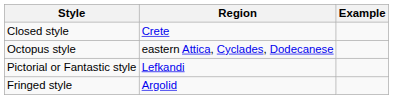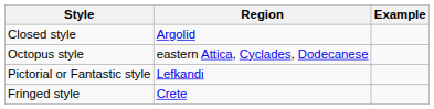Closed style | Region: Crete -> Argolid
Fringed style | Region: Argolid -> Crete
